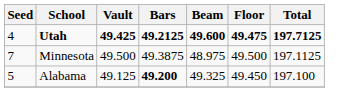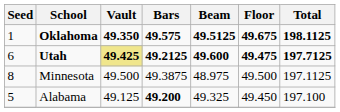+ row: 1 | Oklahoma | 49.350 | 49.575 | 49.5125 | 49.675 | 198.1125
Utah | Seed: 4 -> 6
Utah | Vault: no background -> khaki background
Minnesota | Seed: 7 -> 8
